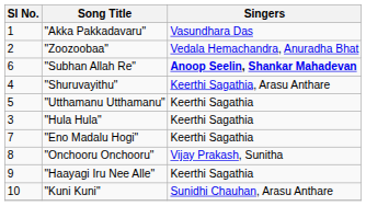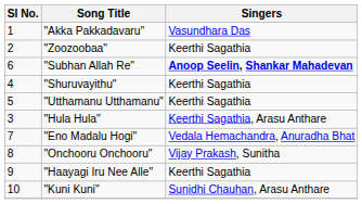"Zoozoobaa" | Singers: Vedala Hemachandra, Anuradha Bhat -> Keerthi Sagathia
"Shuruvayithu" | Singers: Keerthi Sagathia, Arasu Anthare -> Keerthi Sagathia
"Hula Hula" | Singers: Keerthi Sagathia -> Keerthi Sagathia, Arasu Anthare
"Eno Madalu Hogi" | Singers: Keerthi Sagathia -> Vedala Hemachandra, Anuradha Bhat
